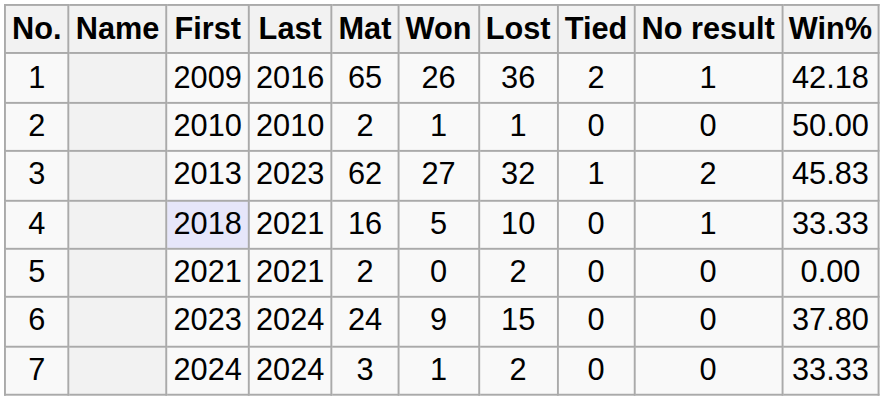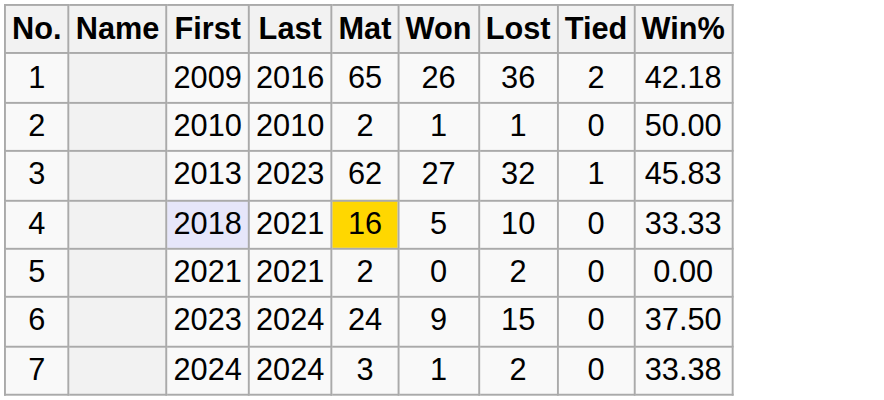- column: No result | 1 | 0 | 2 | 1 | 0 | 0 | 0
4 | Mat: no background -> gold background
6 | Win%: 37.80 -> 37.50
7 | Win%: 33.33 -> 33.38
